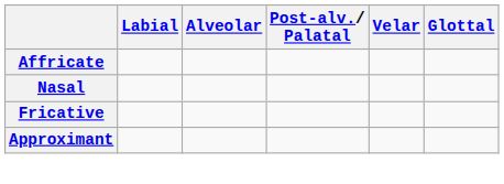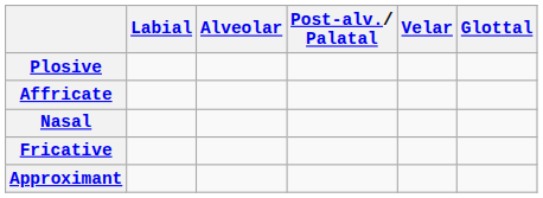+ row: Plosive
